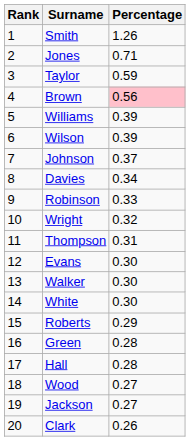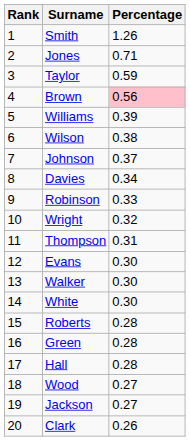Wilson | Percentage: 0.39 -> 0.38
Roberts | Percentage: 0.29 -> 0.28
